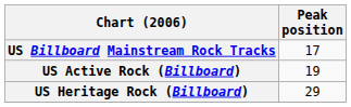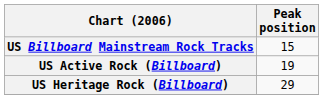US Billboard Mainstream Rock Tracks | Peak position: 17 -> 15
